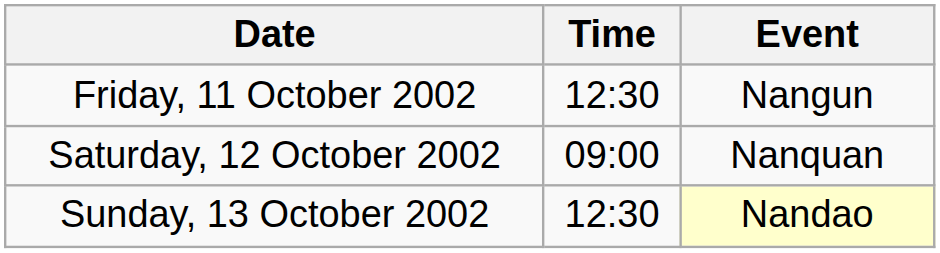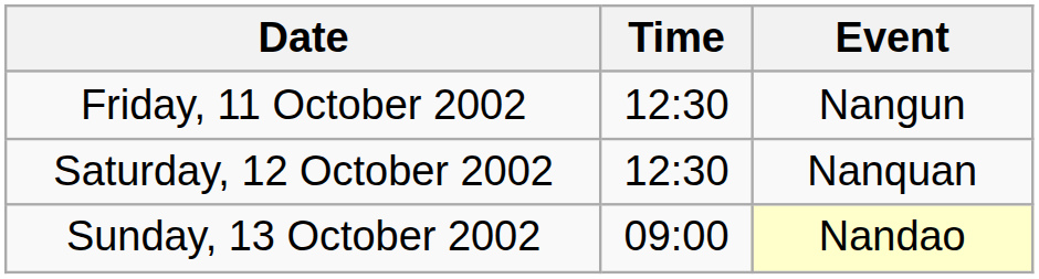Saturday, 12 October 2002 | Time: 09:00 -> 12:30
Sunday, 13 October 2002 | Time: 12:30 -> 09:00
